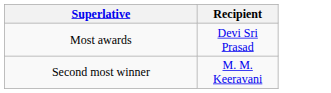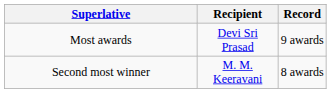+ column: Record | 9 awards | 8 awards
